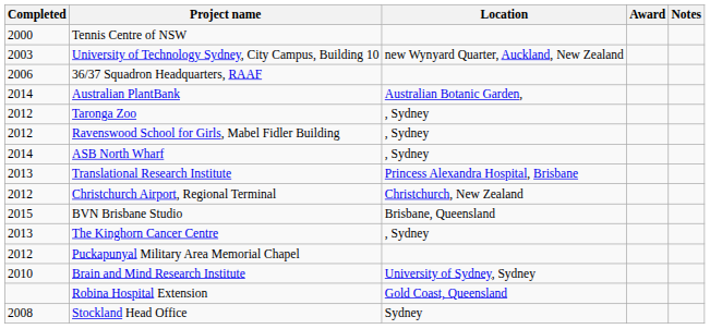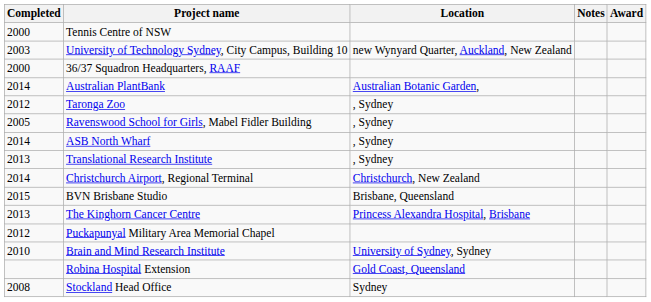columns swapped: Award <-> Notes
36/37 Squadron Headquarters, RAAF | Completed: 2006 -> 2000
Ravenswood School for Girls, Mabel Fidler Building | Completed: 2012 -> 2005
Translational Research Institute | Location: Princess Alexandra Hospital, Brisbane -> , Sydney
Christchurch Airport, Regional Terminal | Completed: 2012 -> 2014
The Kinghorn Cancer Centre | Location: , Sydney -> Princess Alexandra Hospital, Brisbane
